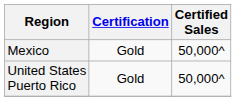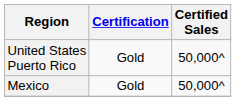rows swapped: United States Puerto Rico <-> Mexico
